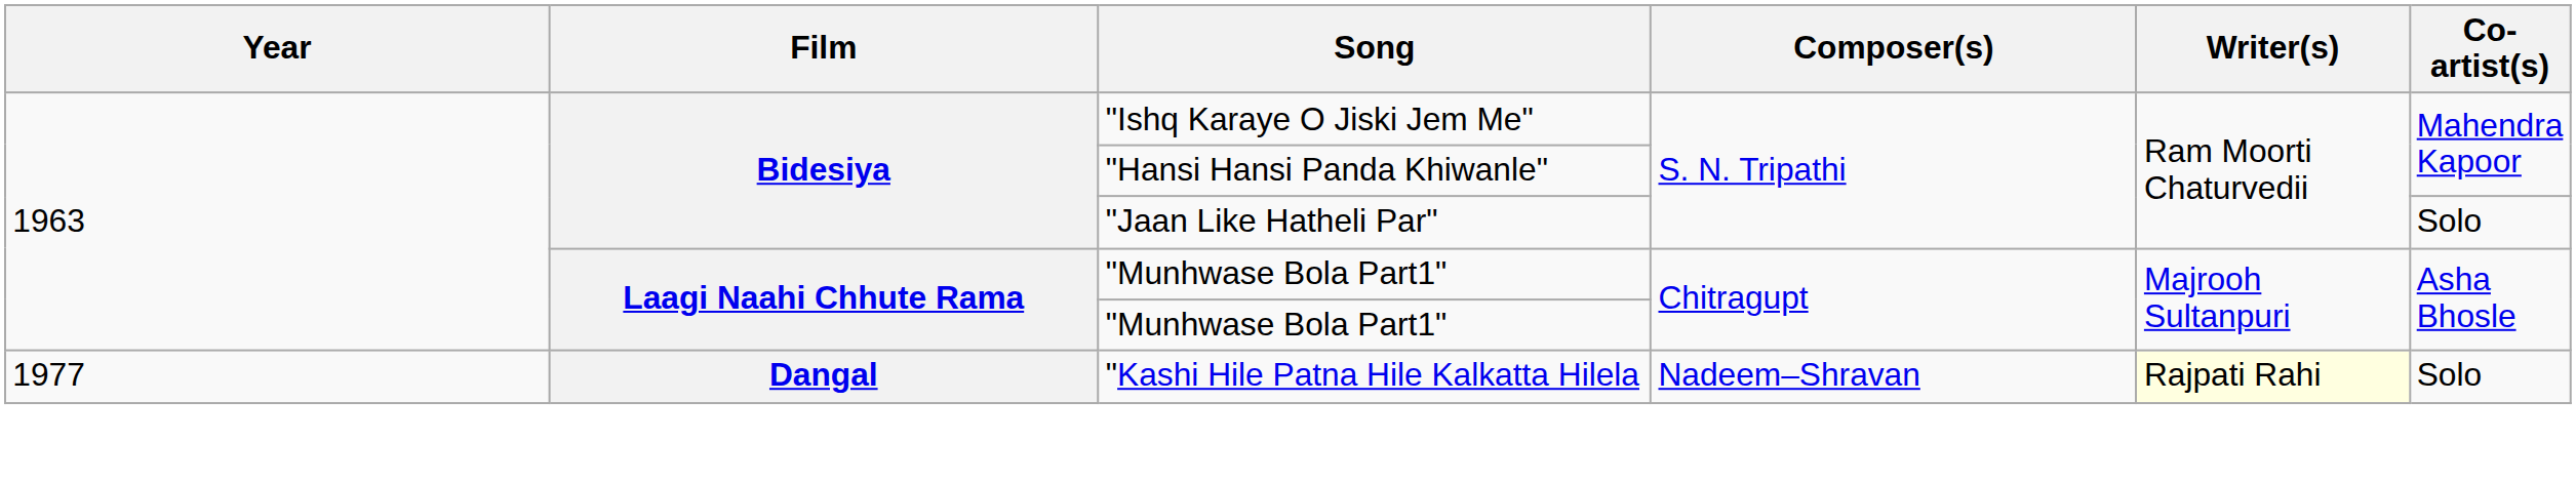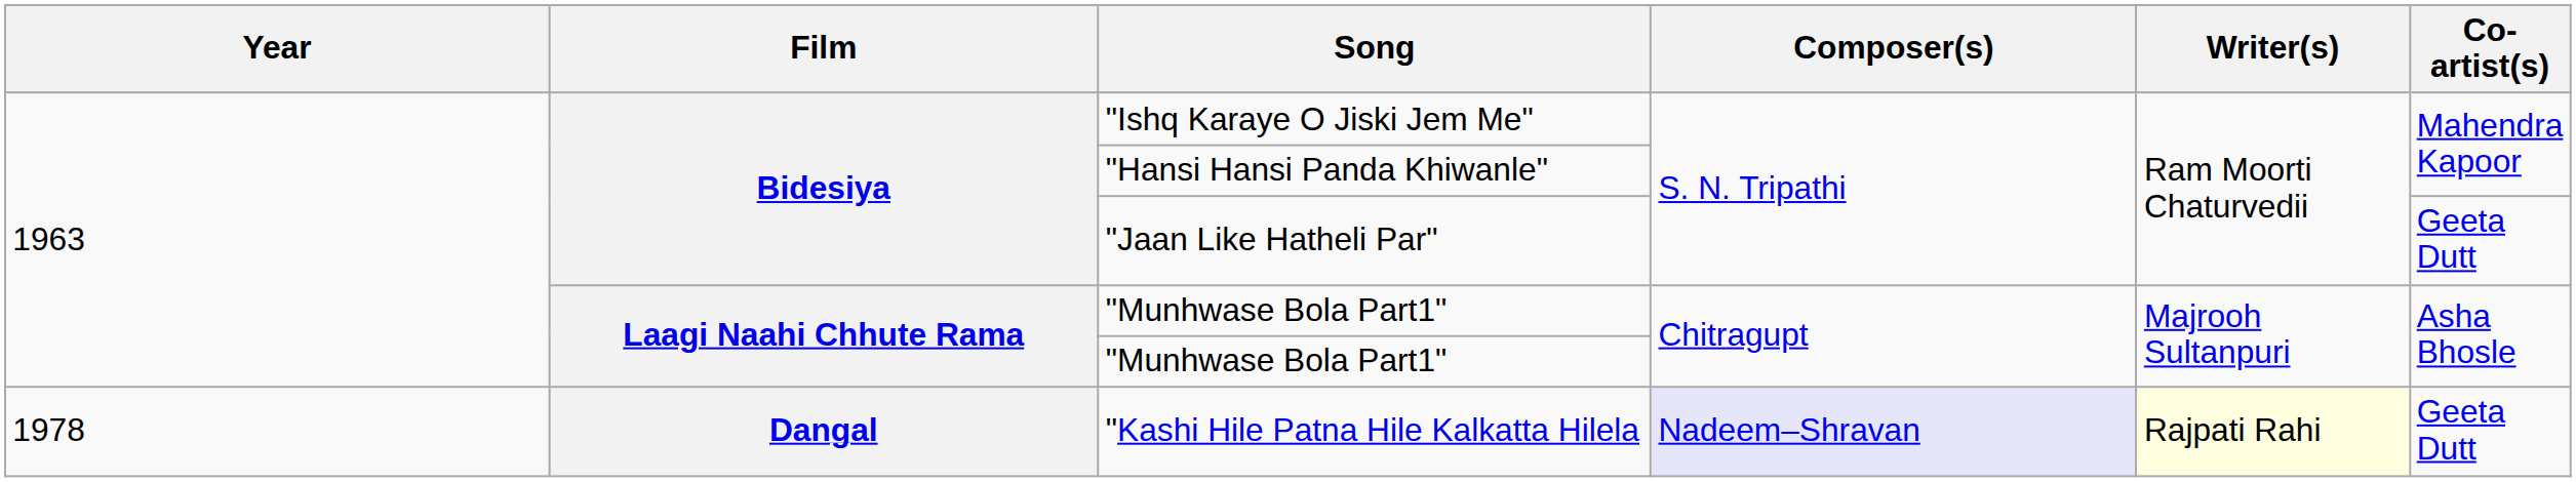"Jaan Like Hatheli Par" | Co-artist(s): Solo -> Geeta Dutt
"Kashi Hile Patna Hile Kalkatta Hilela | Year: 1977 -> 1978
"Kashi Hile Patna Hile Kalkatta Hilela | Composer(s): no background -> lavender background
"Kashi Hile Patna Hile Kalkatta Hilela | Co-artist(s): Solo -> Geeta Dutt
